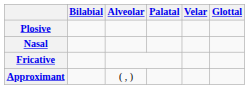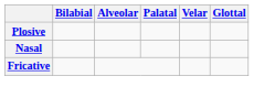- row: Approximant | ( , )
